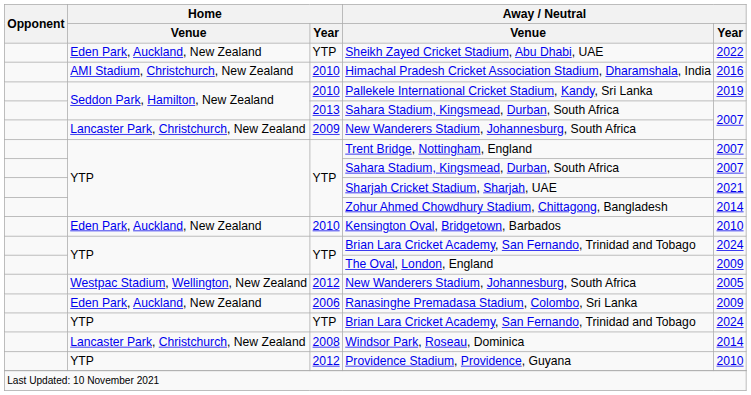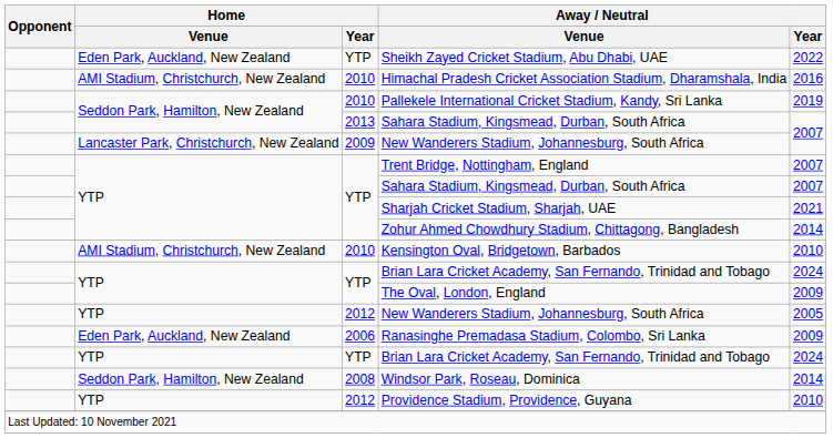Kensington Oval, Bridgetown, Barbados | Home / Venue: Eden Park, Auckland, New Zealand -> AMI Stadium, Christchurch, New Zealand
2012 / New Wanderers Stadium, Johannesburg, South Africa | Home / Venue: Westpac Stadium, Wellington, New Zealand -> YTP
Windsor Park, Roseau, Dominica | Home / Venue: Lancaster Park, Christchurch, New Zealand -> Seddon Park, Hamilton, New Zealand
